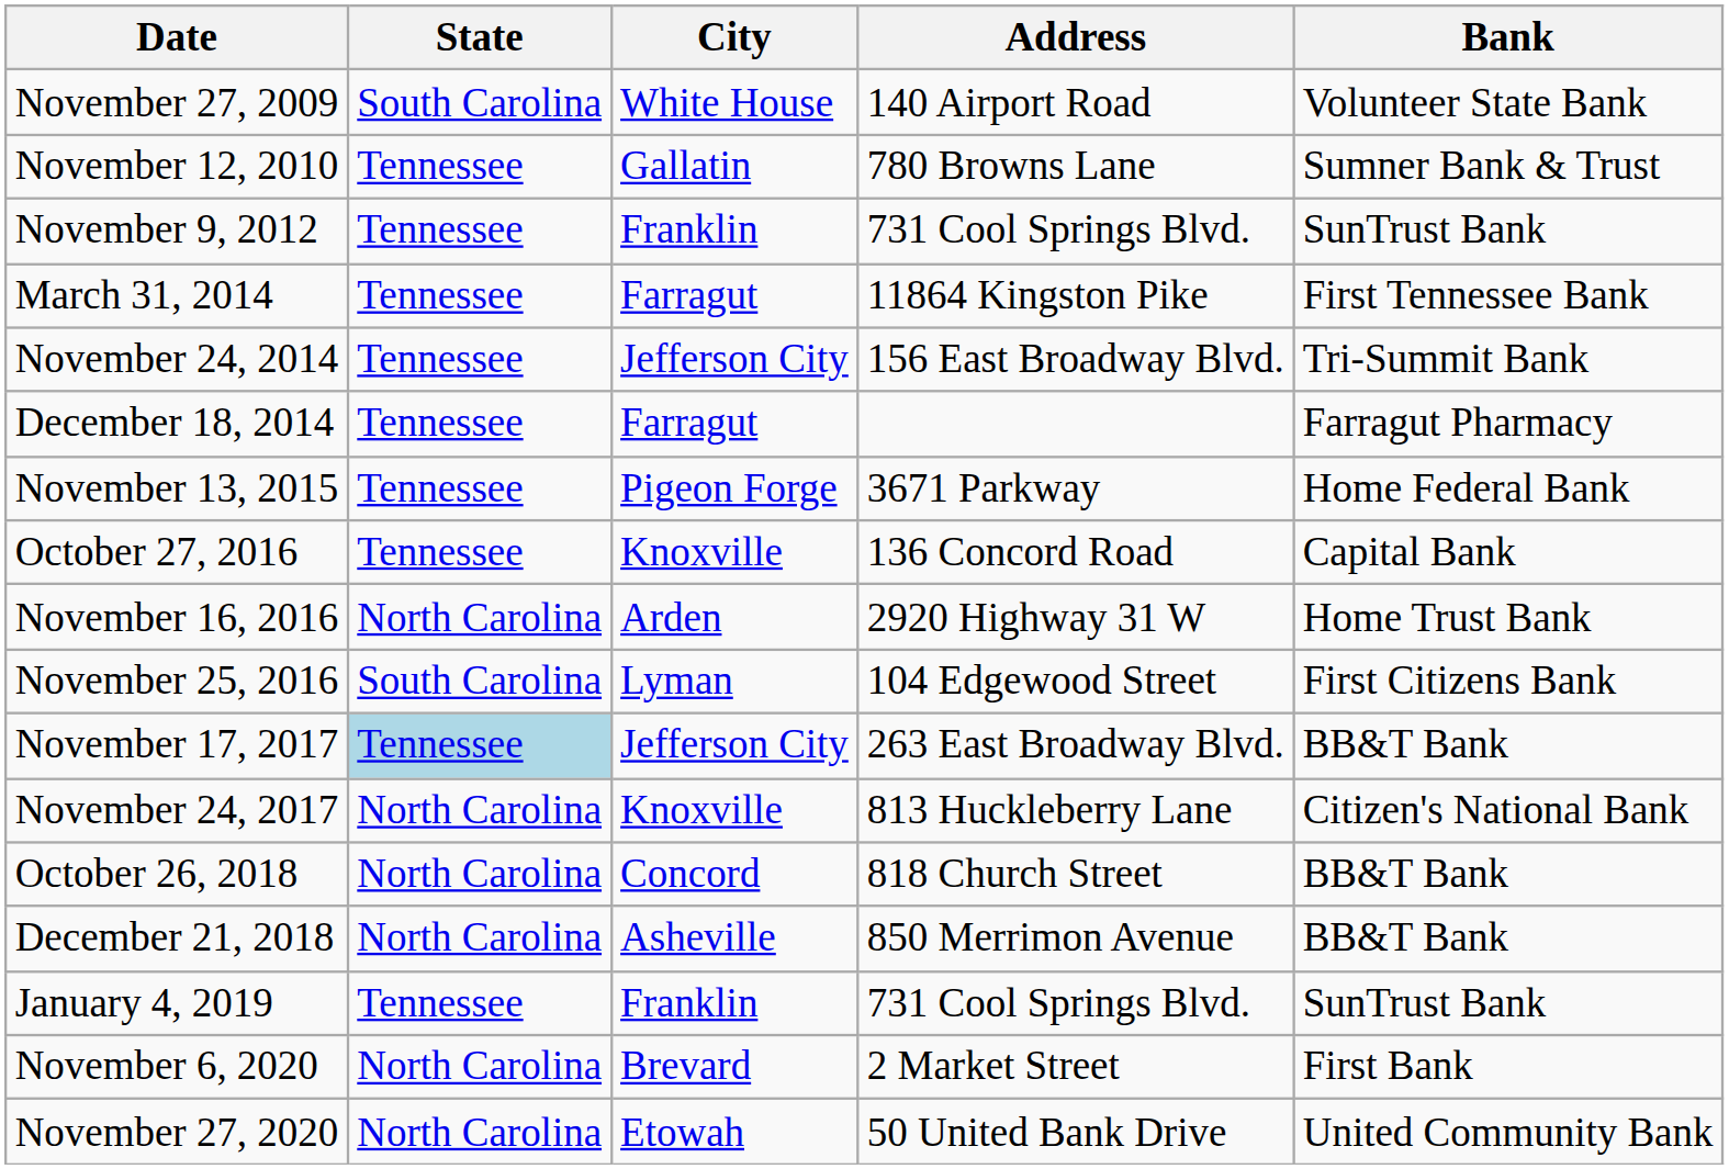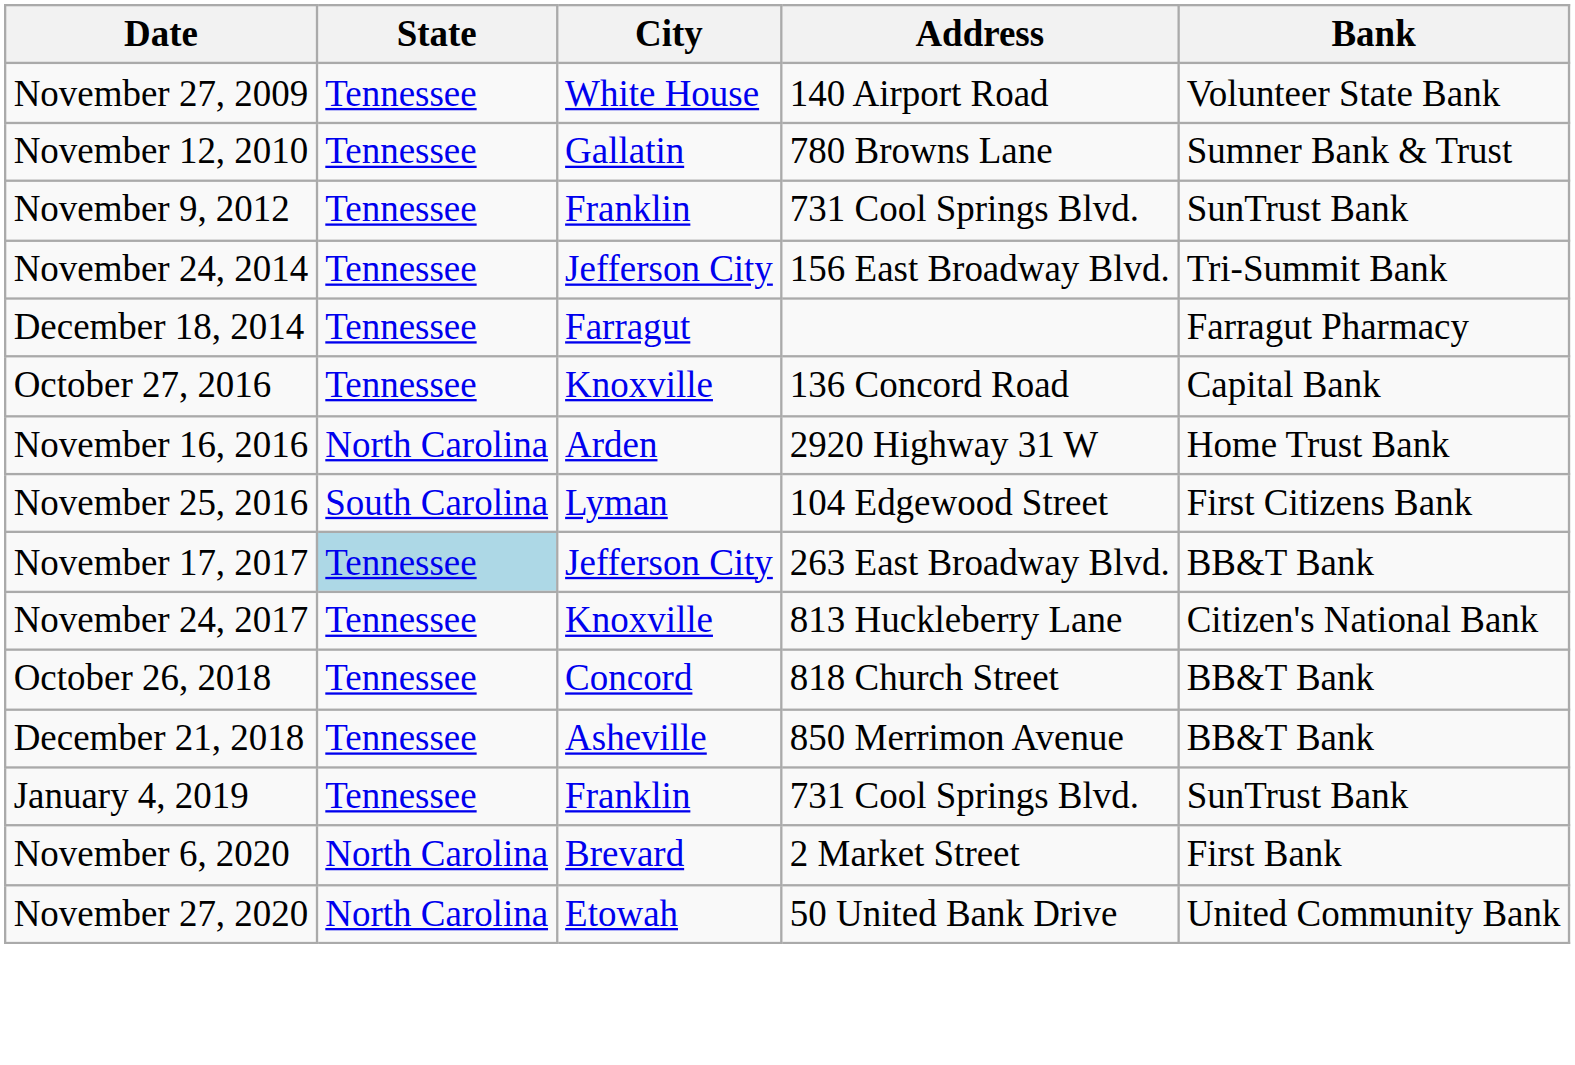November 27, 2009 | State: South Carolina -> Tennessee
- row: March 31, 2014 | Tennessee | Farragut | 11864 Kingston Pike | First Tennessee Bank
- row: November 13, 2015 | Tennessee | Pigeon Forge | 3671 Parkway | Home Federal Bank
November 24, 2017 | State: North Carolina -> Tennessee
October 26, 2018 | State: North Carolina -> Tennessee
December 21, 2018 | State: North Carolina -> Tennessee
